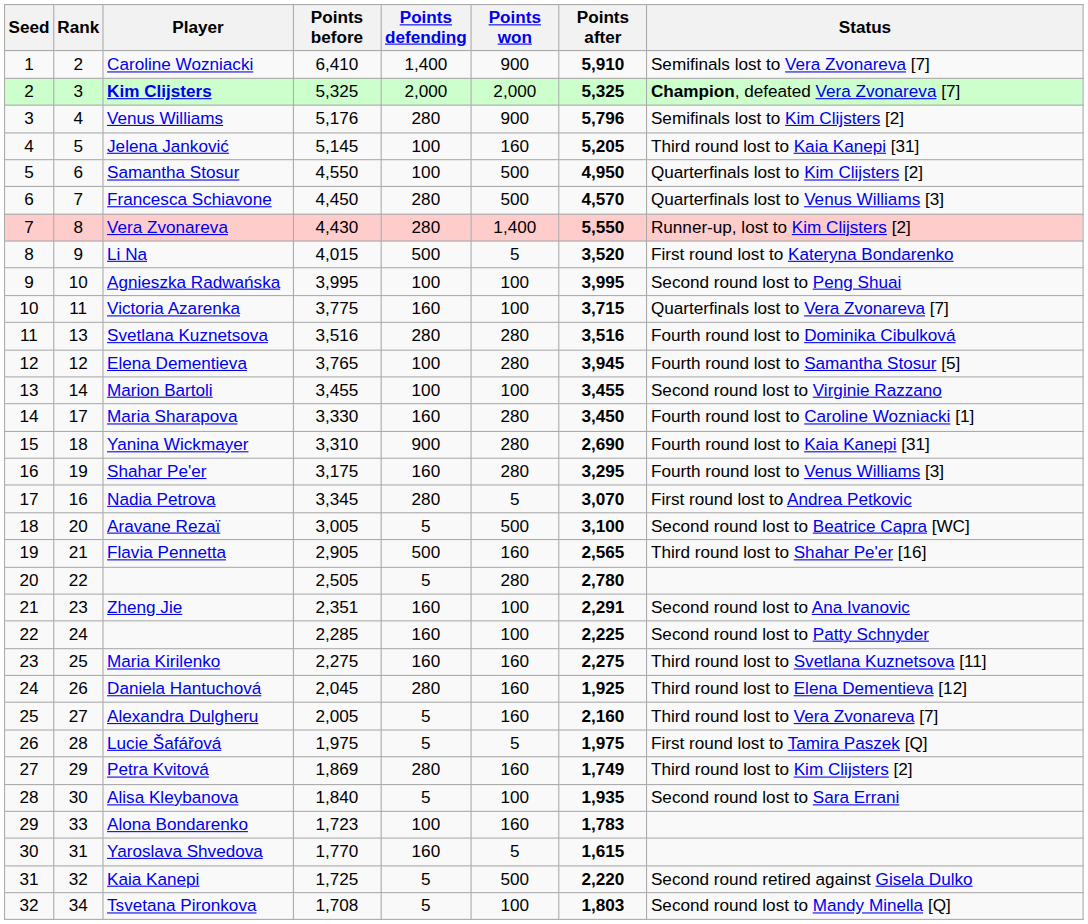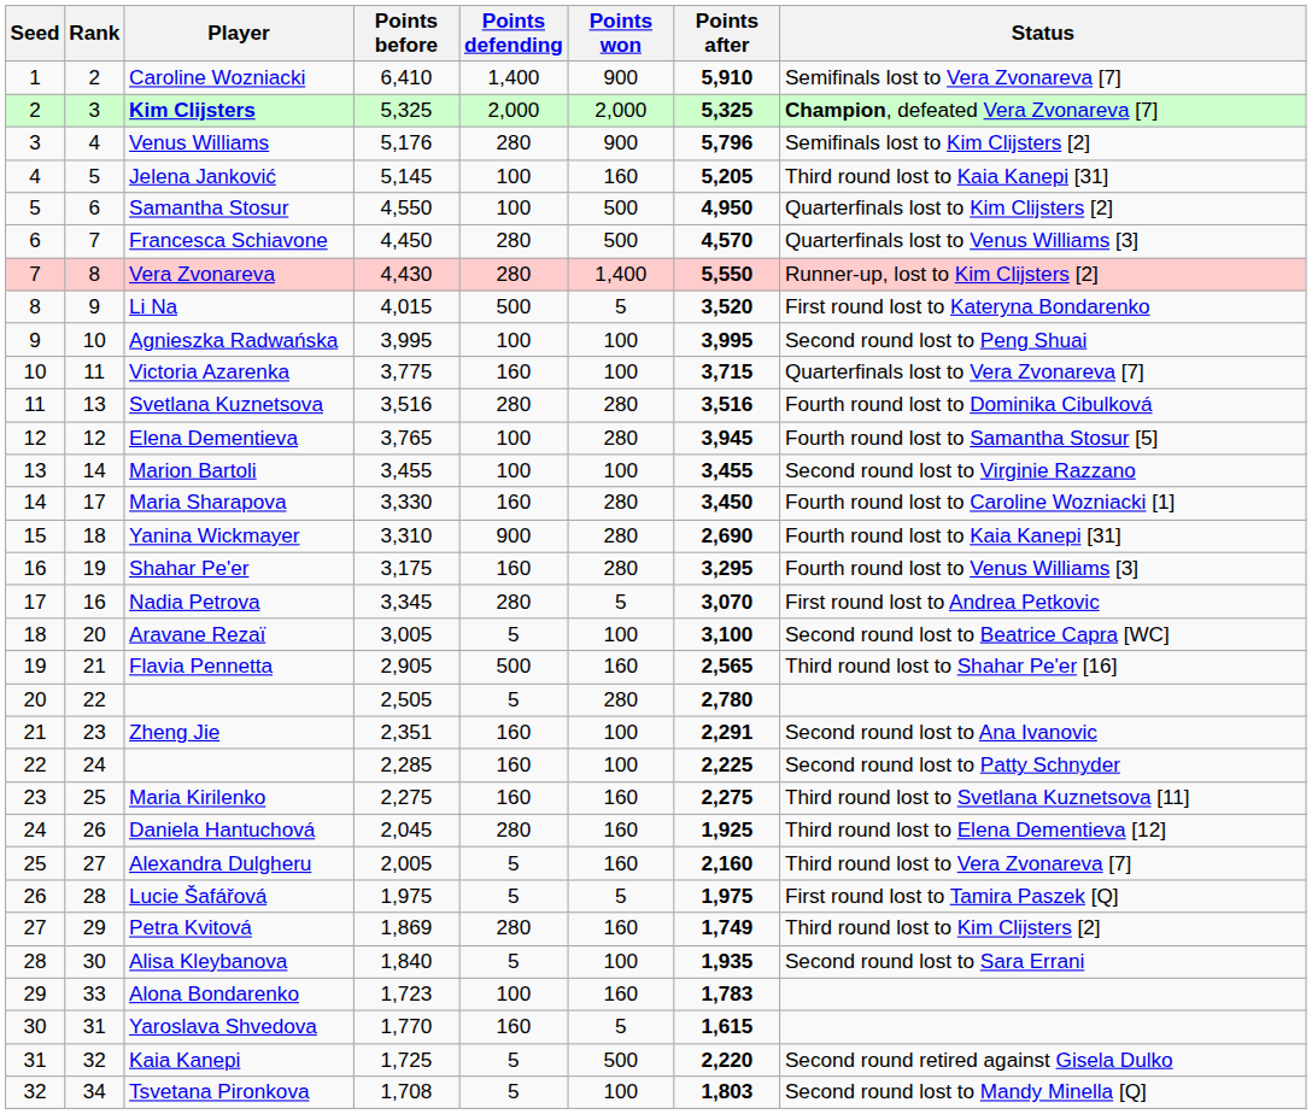Aravane Rezaï | Points won: 500 -> 100
